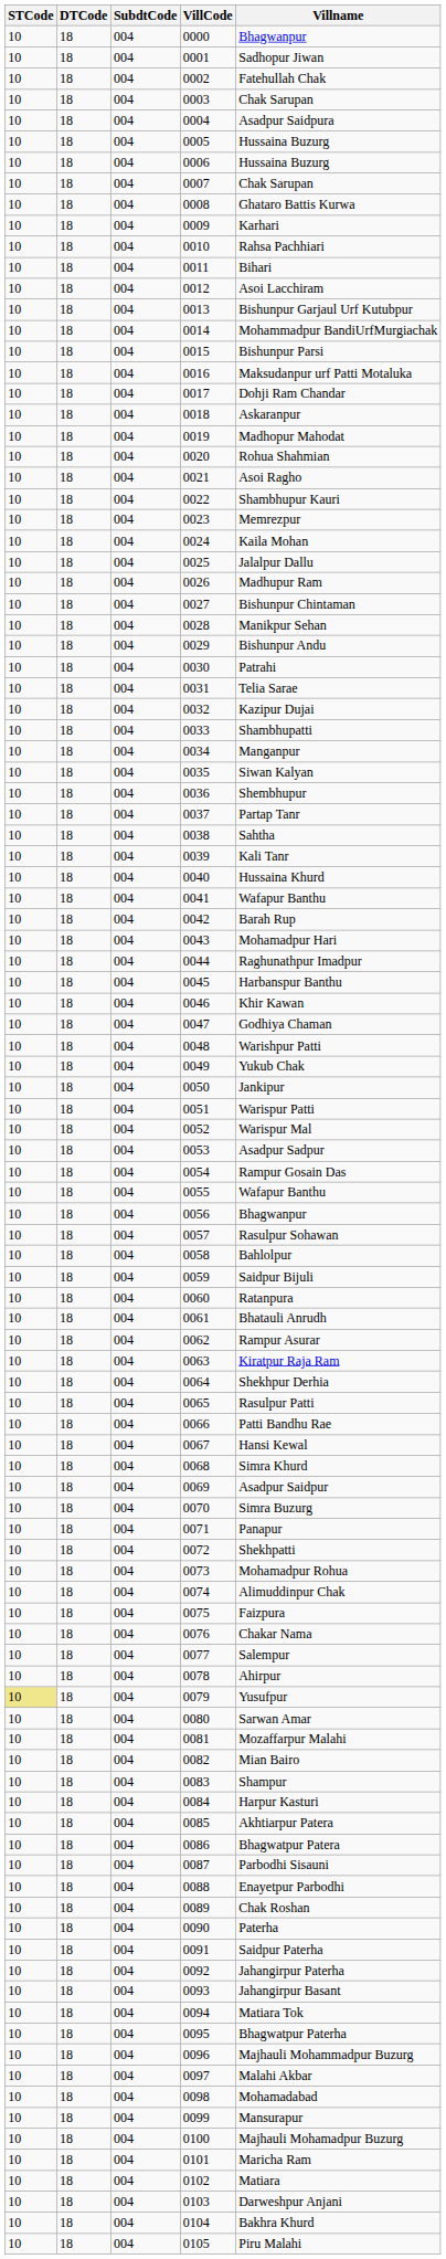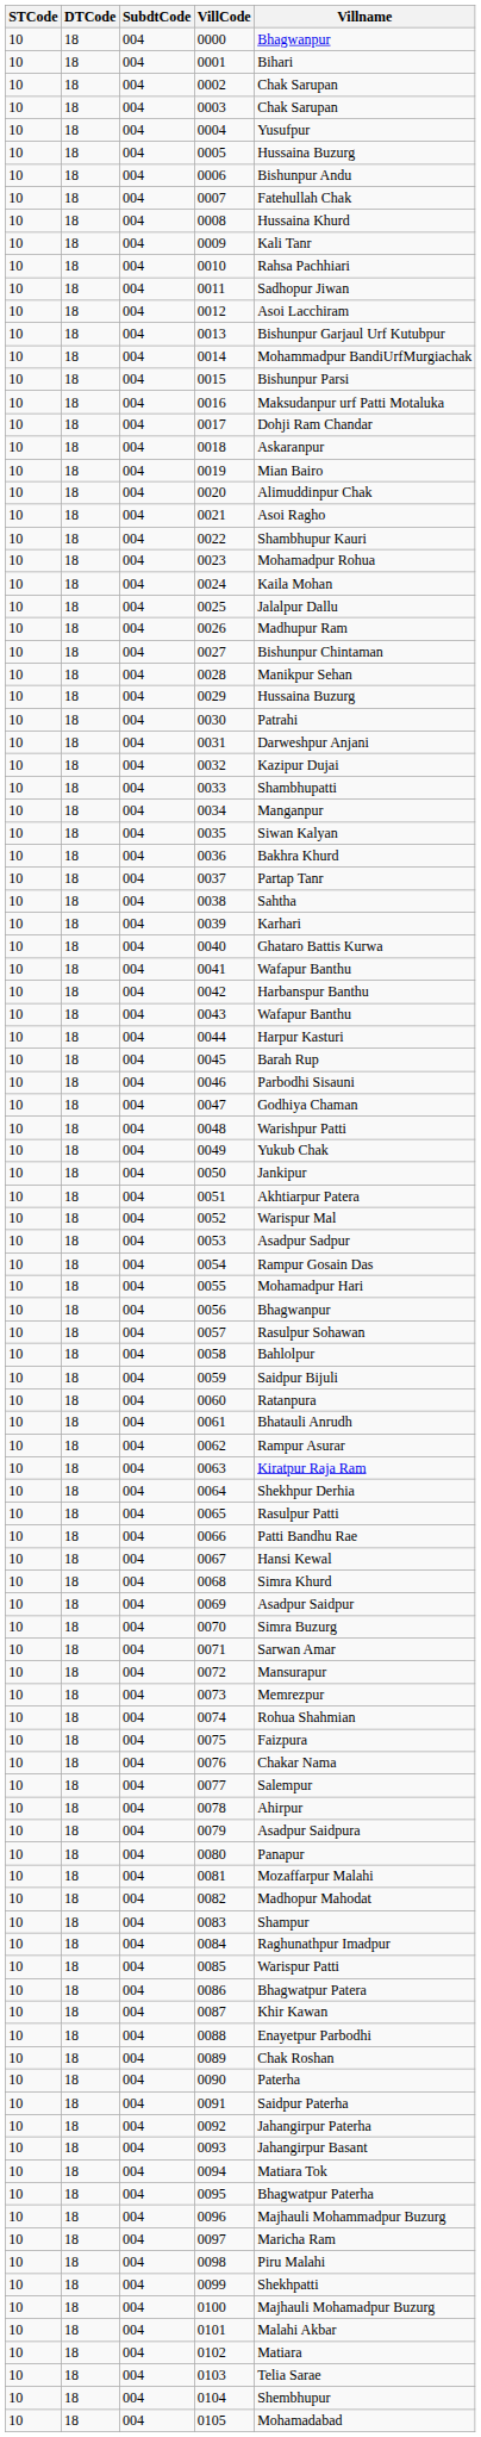0001 | Villname: Sadhopur Jiwan -> Bihari
0002 | Villname: Fatehullah Chak -> Chak Sarupan
0004 | Villname: Asadpur Saidpura -> Yusufpur
0006 | Villname: Hussaina Buzurg -> Bishunpur Andu
0007 | Villname: Chak Sarupan -> Fatehullah Chak
0008 | Villname: Ghataro Battis Kurwa -> Hussaina Khurd
0009 | Villname: Karhari -> Kali Tanr
0011 | Villname: Bihari -> Sadhopur Jiwan
0019 | Villname: Madhopur Mahodat -> Mian Bairo
0020 | Villname: Rohua Shahmian -> Alimuddinpur Chak
0023 | Villname: Memrezpur -> Mohamadpur Rohua
0029 | Villname: Bishunpur Andu -> Hussaina Buzurg
0031 | Villname: Telia Sarae -> Darweshpur Anjani
0036 | Villname: Shembhupur -> Bakhra Khurd
0039 | Villname: Kali Tanr -> Karhari
0040 | Villname: Hussaina Khurd -> Ghataro Battis Kurwa
0042 | Villname: Barah Rup -> Harbanspur Banthu
0043 | Villname: Mohamadpur Hari -> Wafapur Banthu
0044 | Villname: Raghunathpur Imadpur -> Harpur Kasturi
0045 | Villname: Harbanspur Banthu -> Barah Rup
0046 | Villname: Khir Kawan -> Parbodhi Sisauni
0051 | Villname: Warispur Patti -> Akhtiarpur Patera
0055 | Villname: Wafapur Banthu -> Mohamadpur Hari
0071 | Villname: Panapur -> Sarwan Amar
0072 | Villname: Shekhpatti -> Mansurapur
0073 | Villname: Mohamadpur Rohua -> Memrezpur
0074 | Villname: Alimuddinpur Chak -> Rohua Shahmian
0079 | STCode: khaki background -> no background
0079 | Villname: Yusufpur -> Asadpur Saidpura
0080 | Villname: Sarwan Amar -> Panapur
0082 | Villname: Mian Bairo -> Madhopur Mahodat
0084 | Villname: Harpur Kasturi -> Raghunathpur Imadpur
0085 | Villname: Akhtiarpur Patera -> Warispur Patti
0087 | Villname: Parbodhi Sisauni -> Khir Kawan
0097 | Villname: Malahi Akbar -> Maricha Ram
0098 | Villname: Mohamadabad -> Piru Malahi
0099 | Villname: Mansurapur -> Shekhpatti
0101 | Villname: Maricha Ram -> Malahi Akbar
0103 | Villname: Darweshpur Anjani -> Telia Sarae
0104 | Villname: Bakhra Khurd -> Shembhupur
0105 | Villname: Piru Malahi -> Mohamadabad
